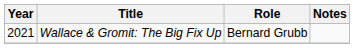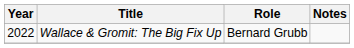Wallace & Gromit: The Big Fix Up | Year: 2021 -> 2022
